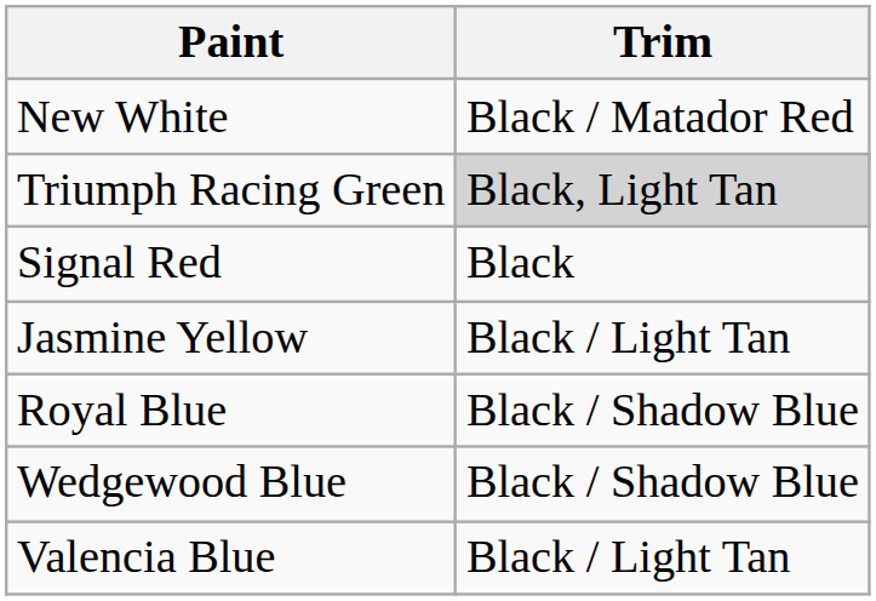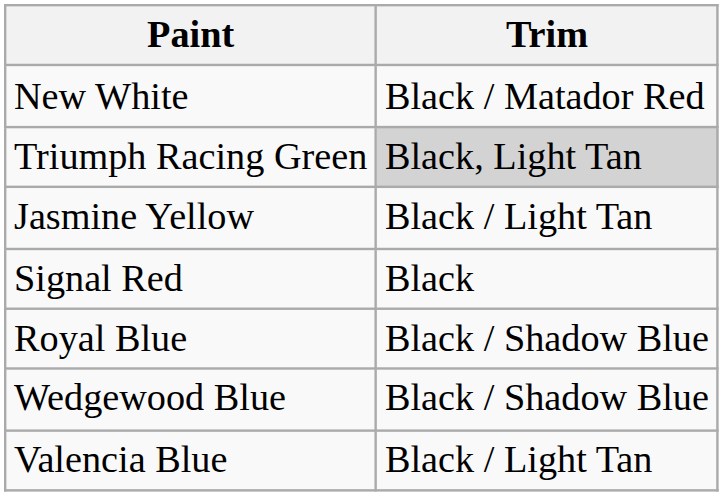rows swapped: Signal Red <-> Jasmine Yellow
